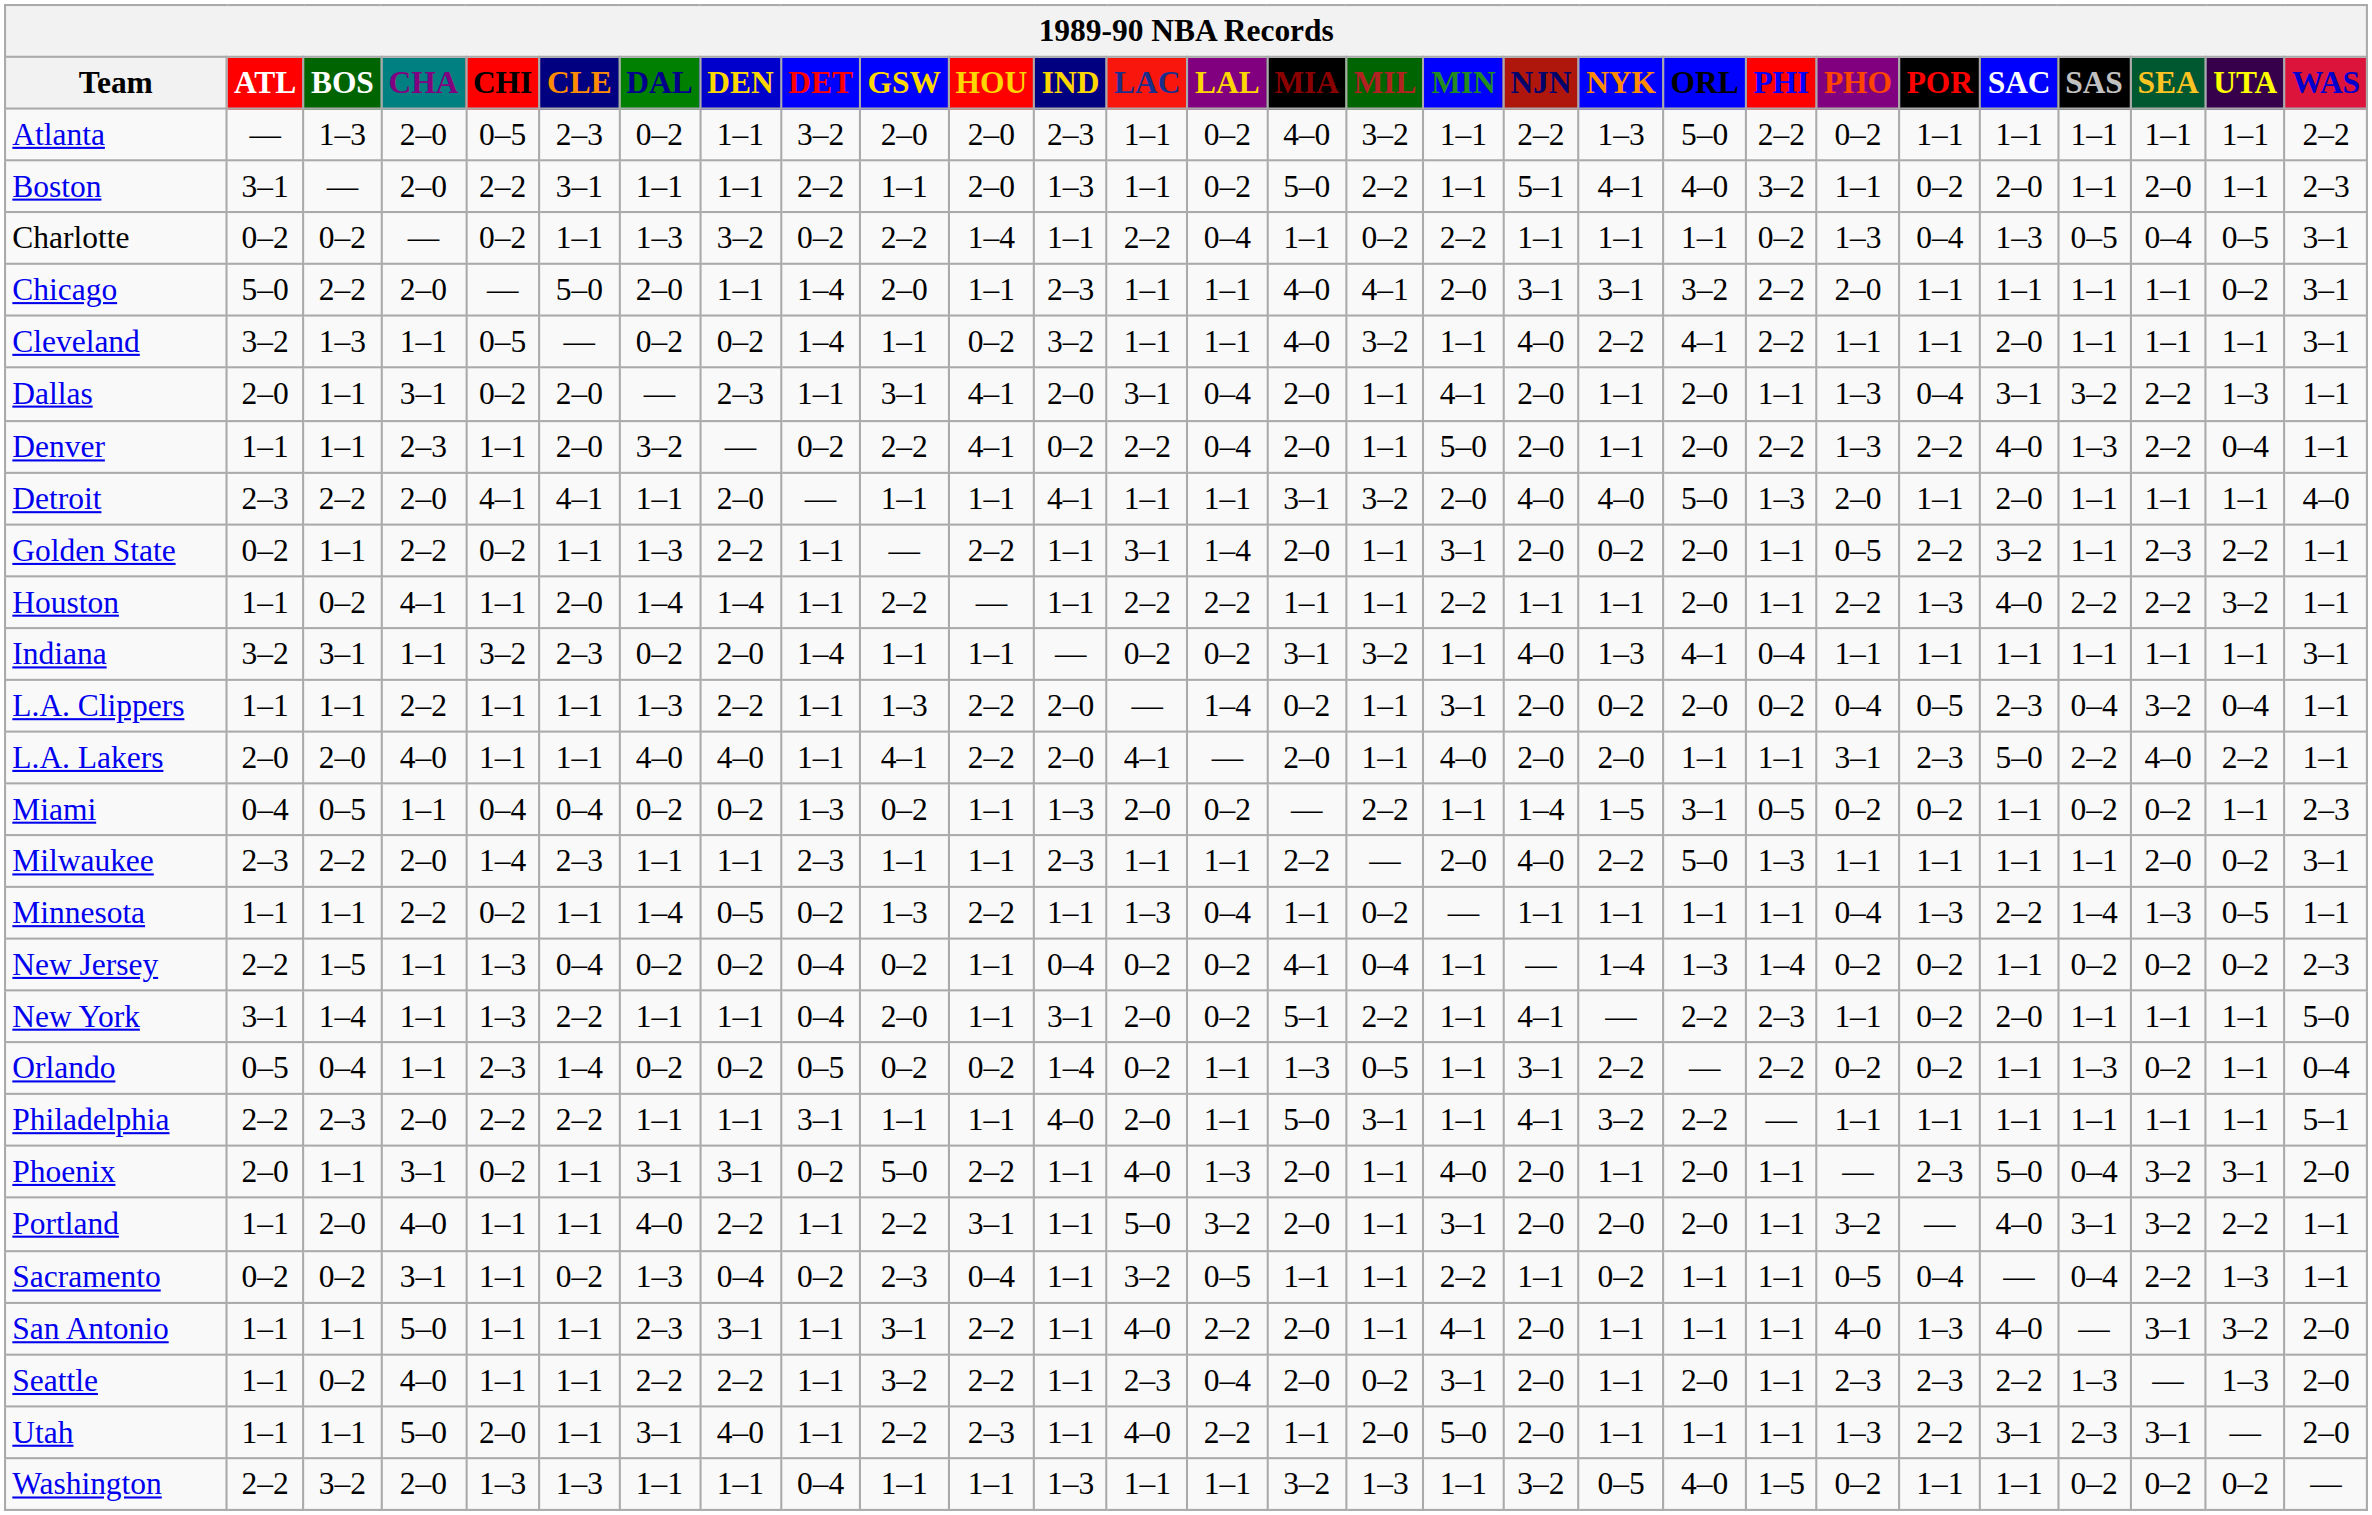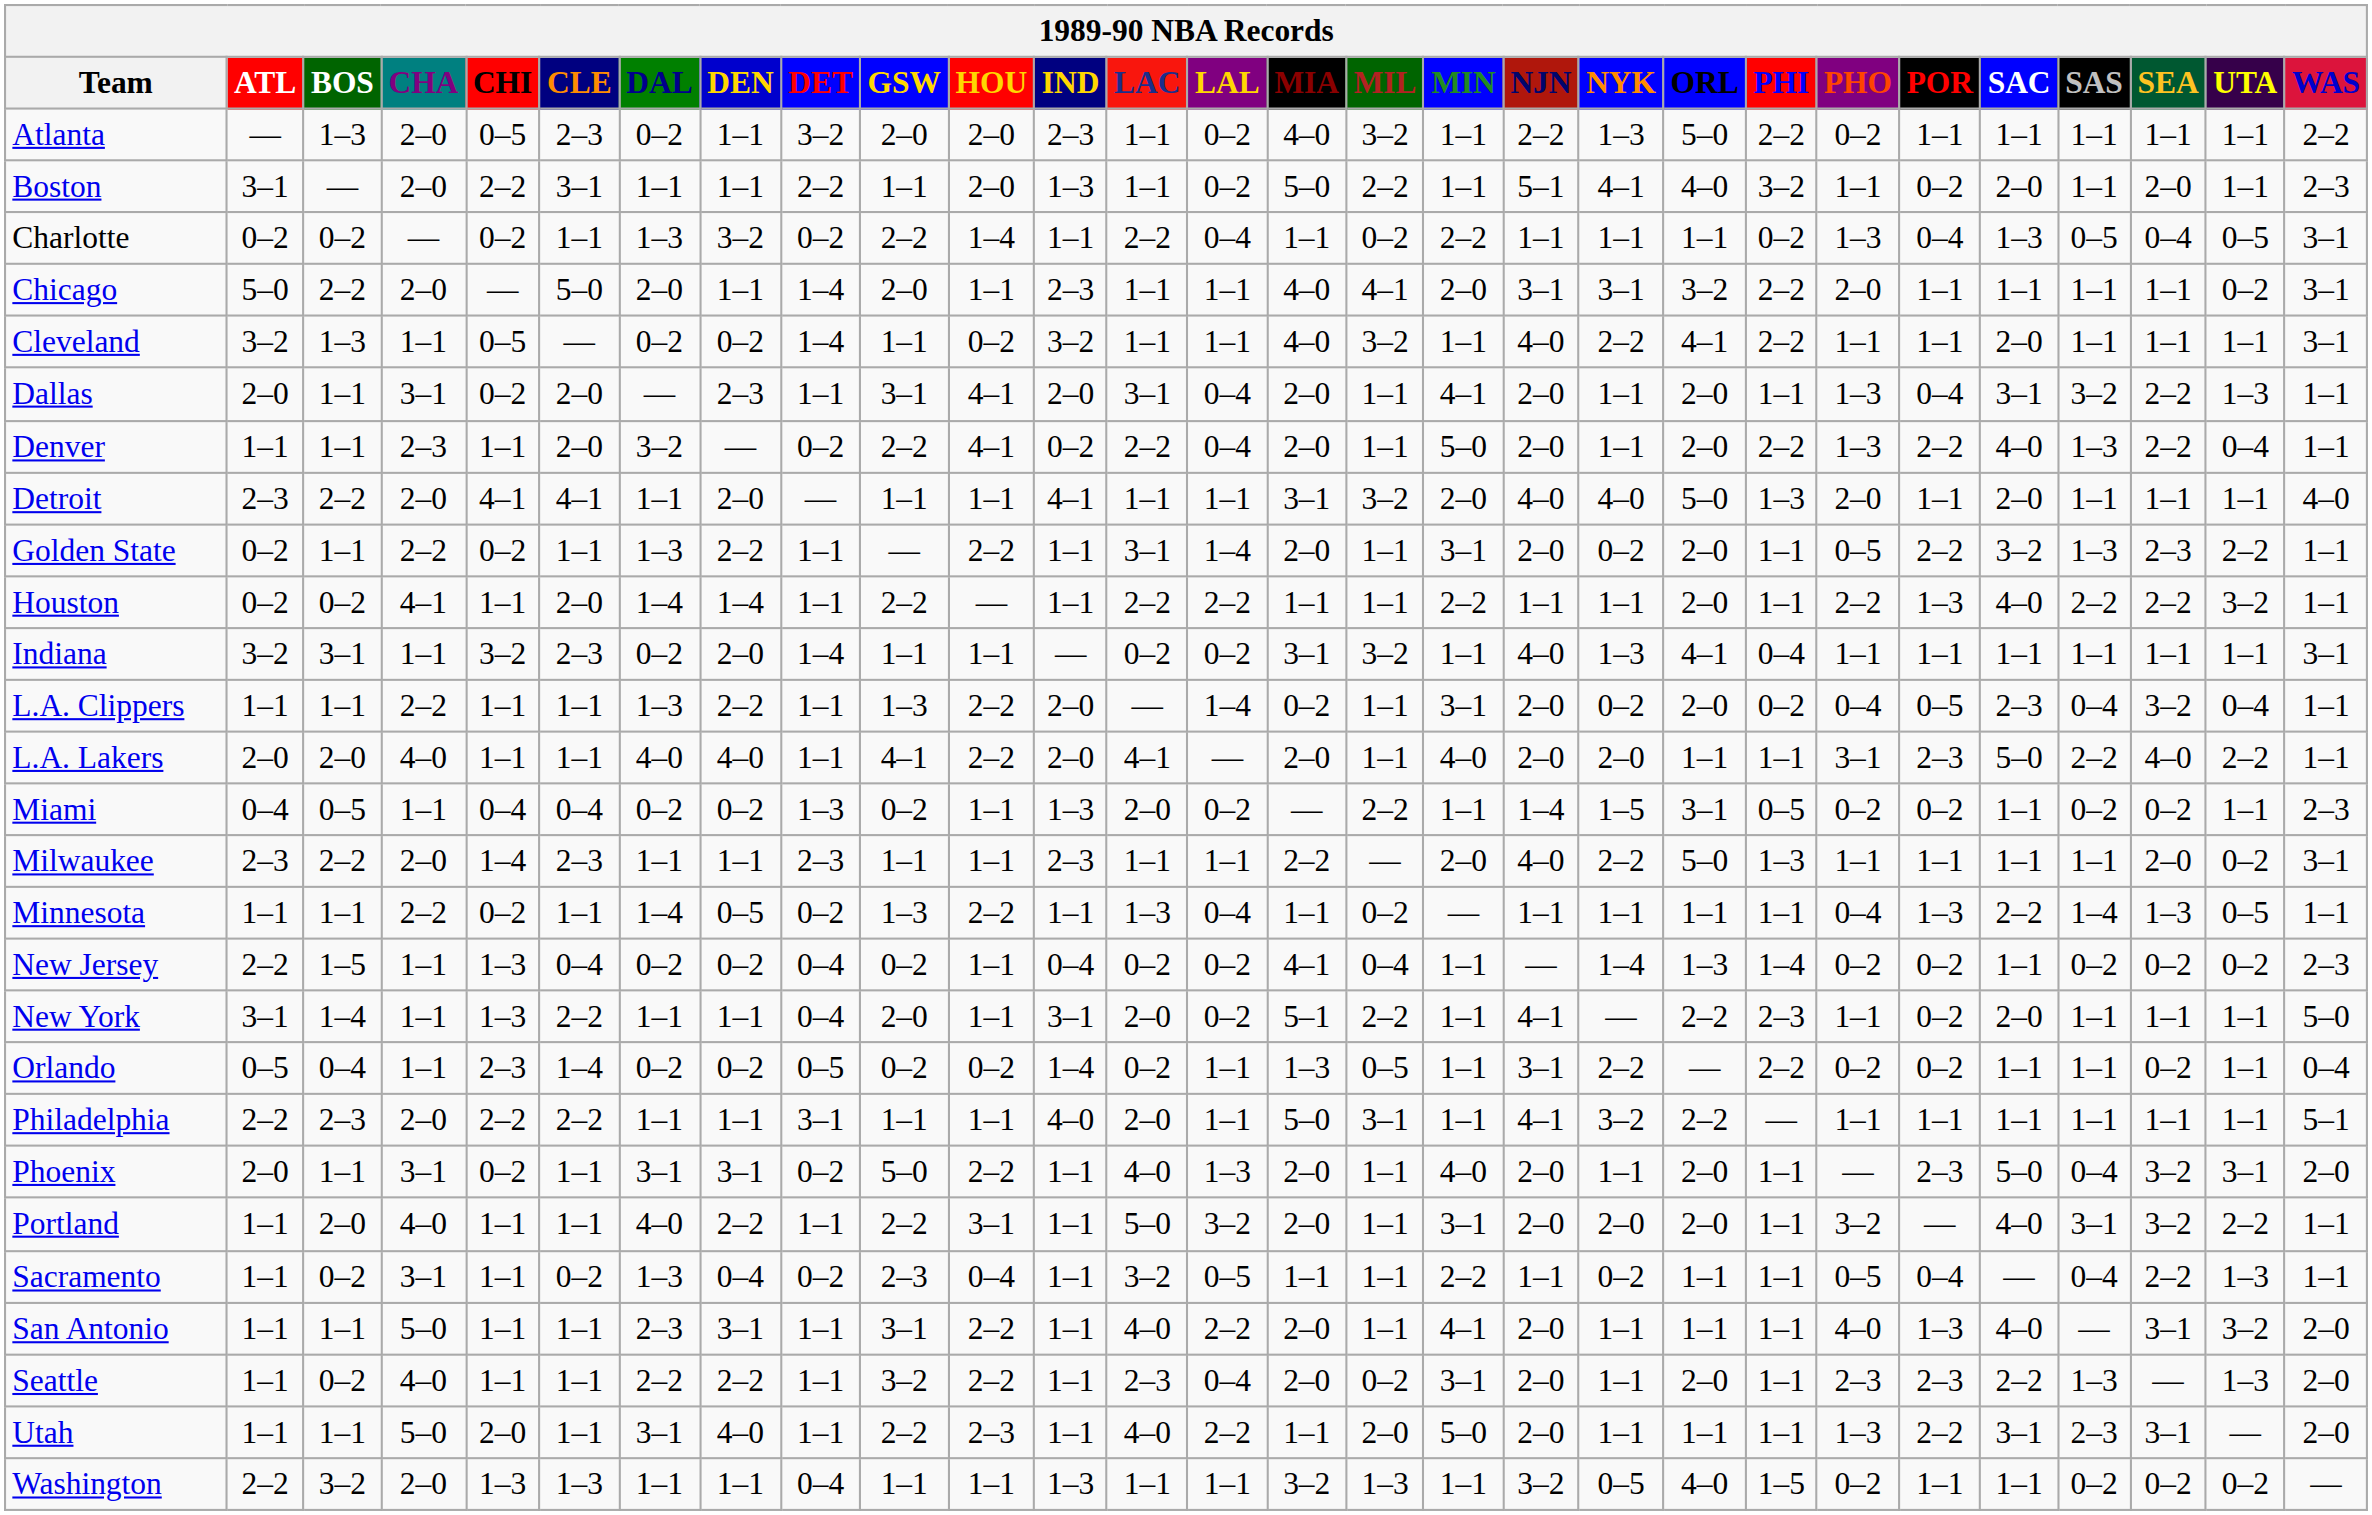Golden State | SAS: 1–1 -> 1–3
Houston | ATL: 1–1 -> 0–2
Orlando | SAS: 1–3 -> 1–1
Sacramento | ATL: 0–2 -> 1–1
